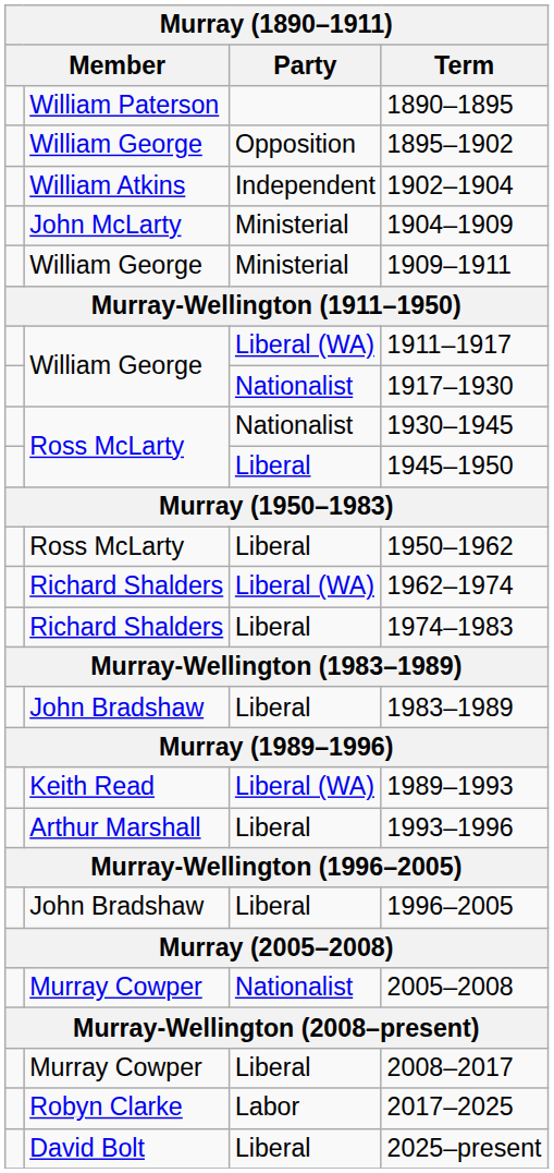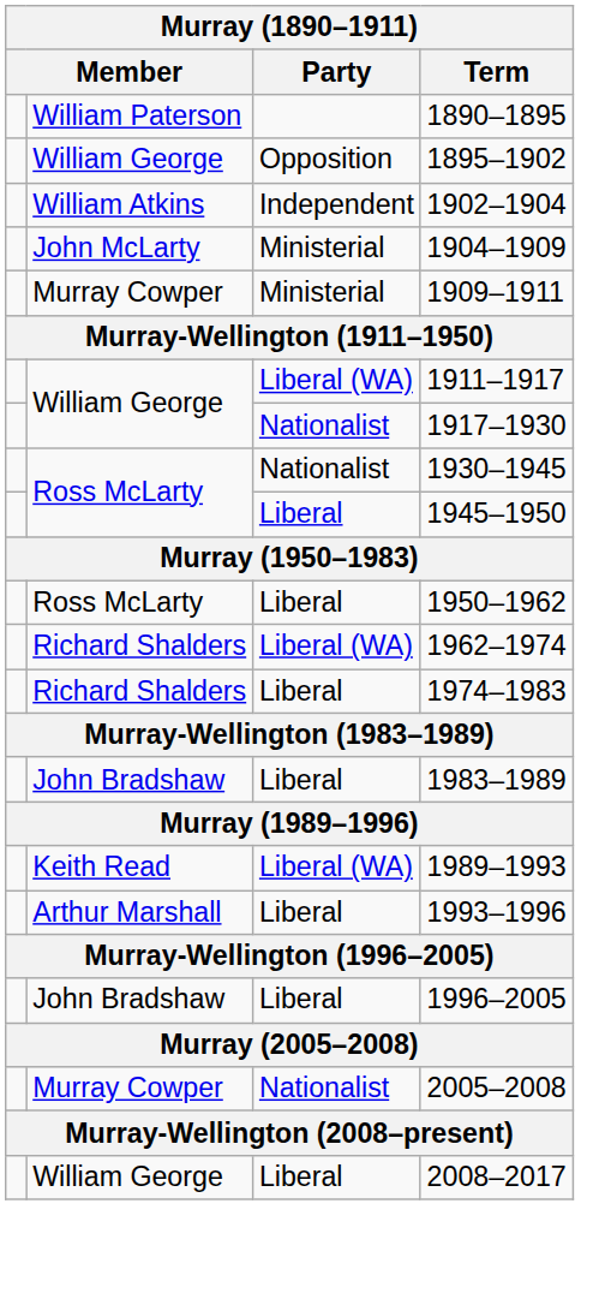1909–1911 | column 2: William George -> Murray Cowper
2008–2017 | column 2: Murray Cowper -> William George
- row: Robyn Clarke | Labor | 2017–2025
- row: David Bolt | Liberal | 2025–present
